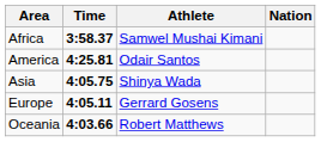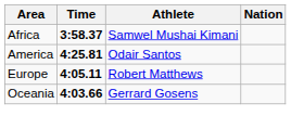- row: Asia | 4:05.75 | Shinya Wada
Europe | Athlete: Gerrard Gosens -> Robert Matthews
Oceania | Athlete: Robert Matthews -> Gerrard Gosens
